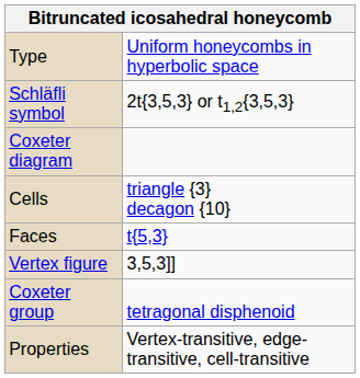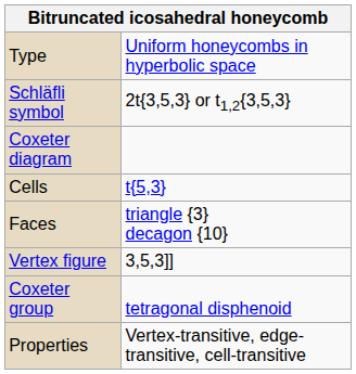Cells | column 2: triangle {3} decagon {10} -> t{5,3}
Faces | column 2: t{5,3} -> triangle {3} decagon {10}
